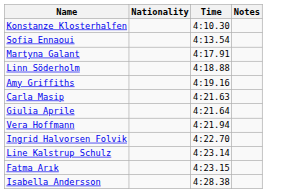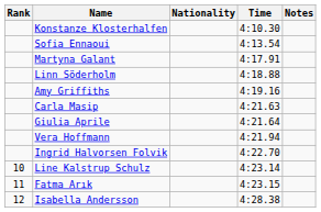+ column: Rank | 10 | 11 | 12
